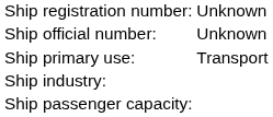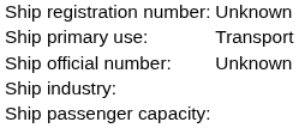rows swapped: Ship official number: <-> Ship primary use:
